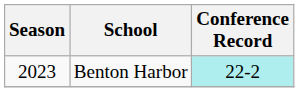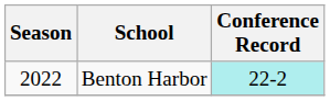Benton Harbor | Season: 2023 -> 2022
